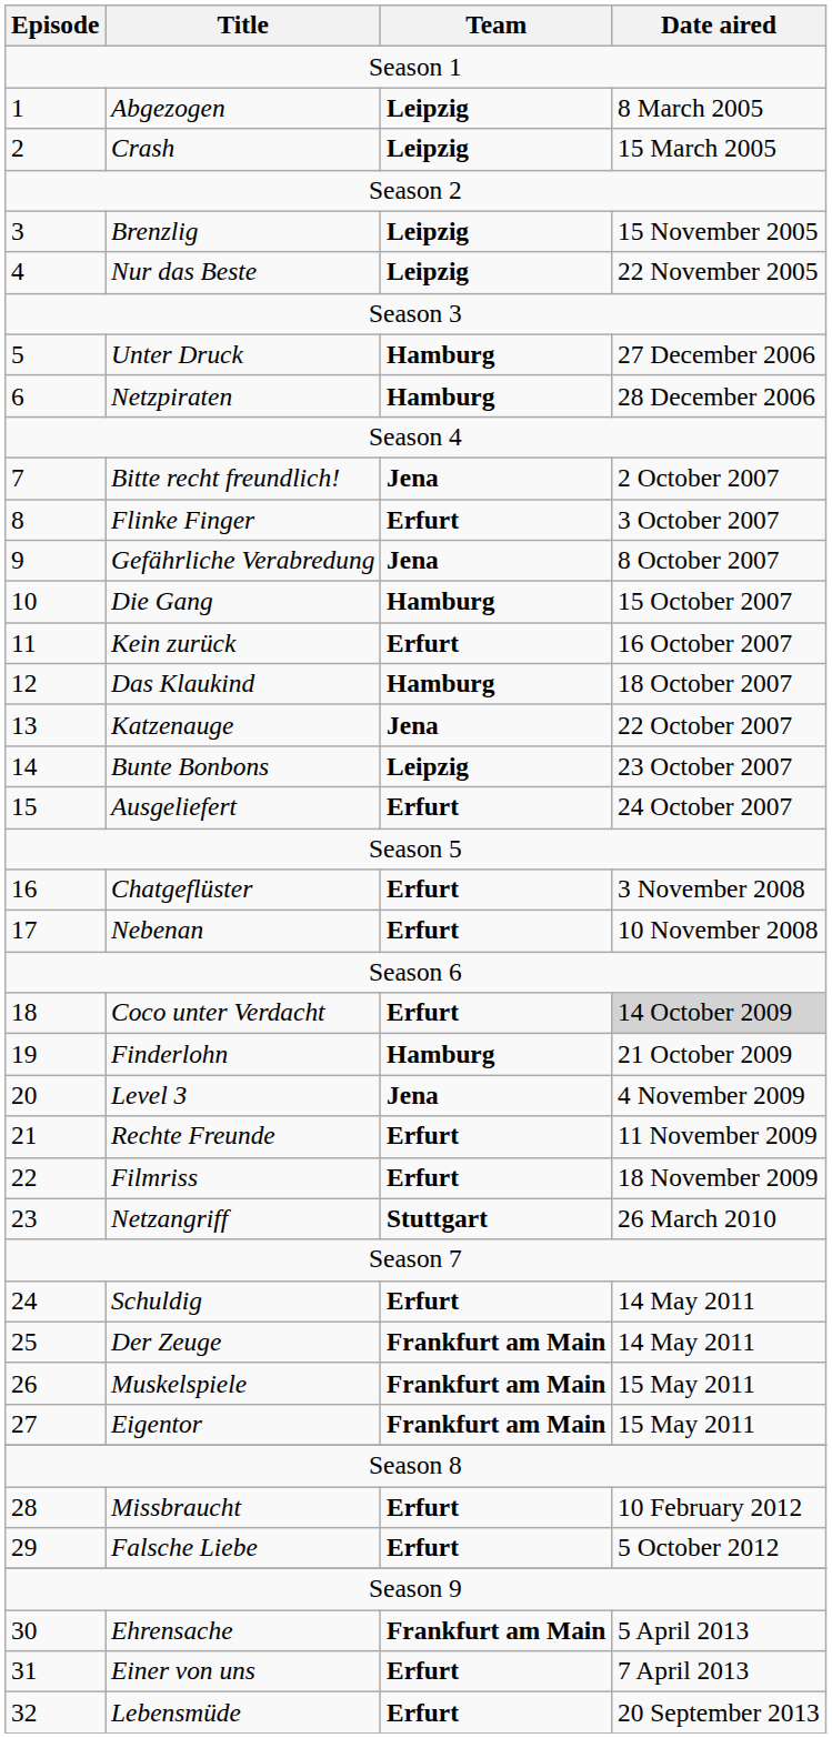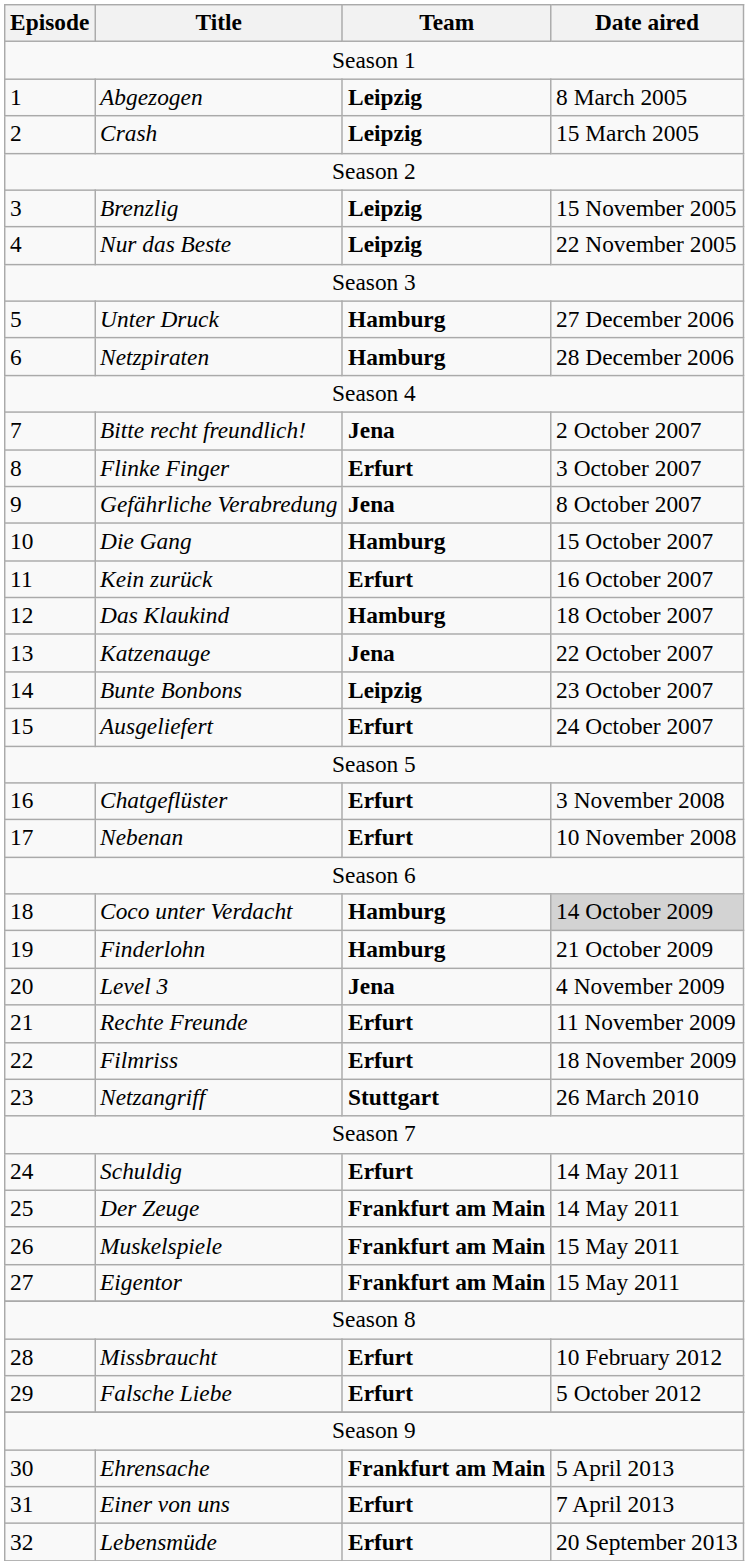Coco unter Verdacht | Team: Erfurt -> Hamburg
